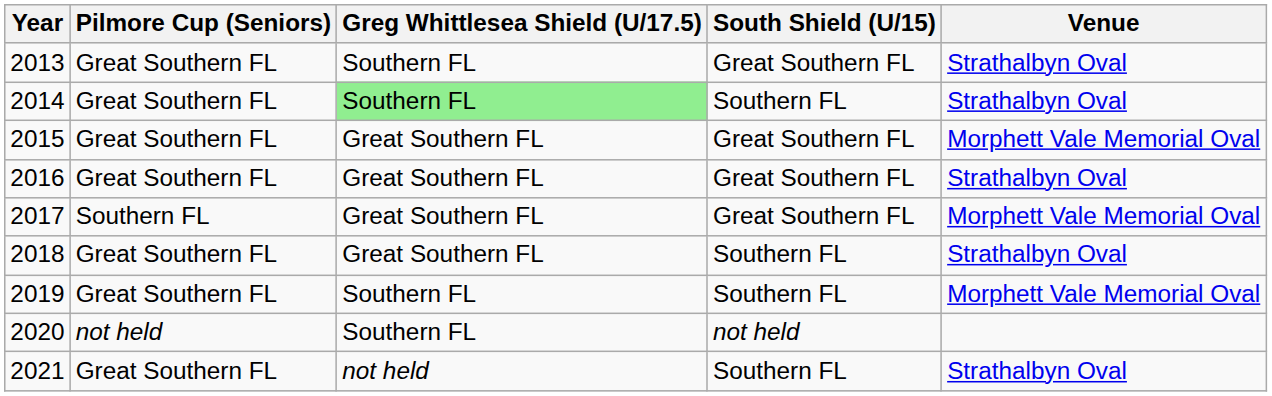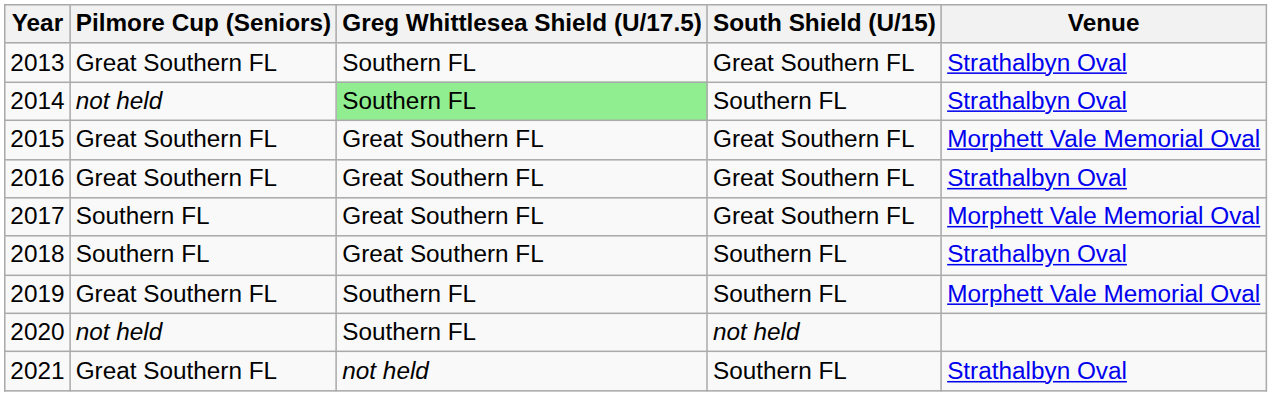2014 | Pilmore Cup (Seniors): Great Southern FL -> not held
2018 | Pilmore Cup (Seniors): Great Southern FL -> Southern FL
